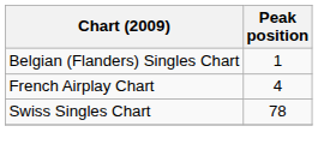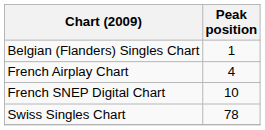+ row: French SNEP Digital Chart | 10
